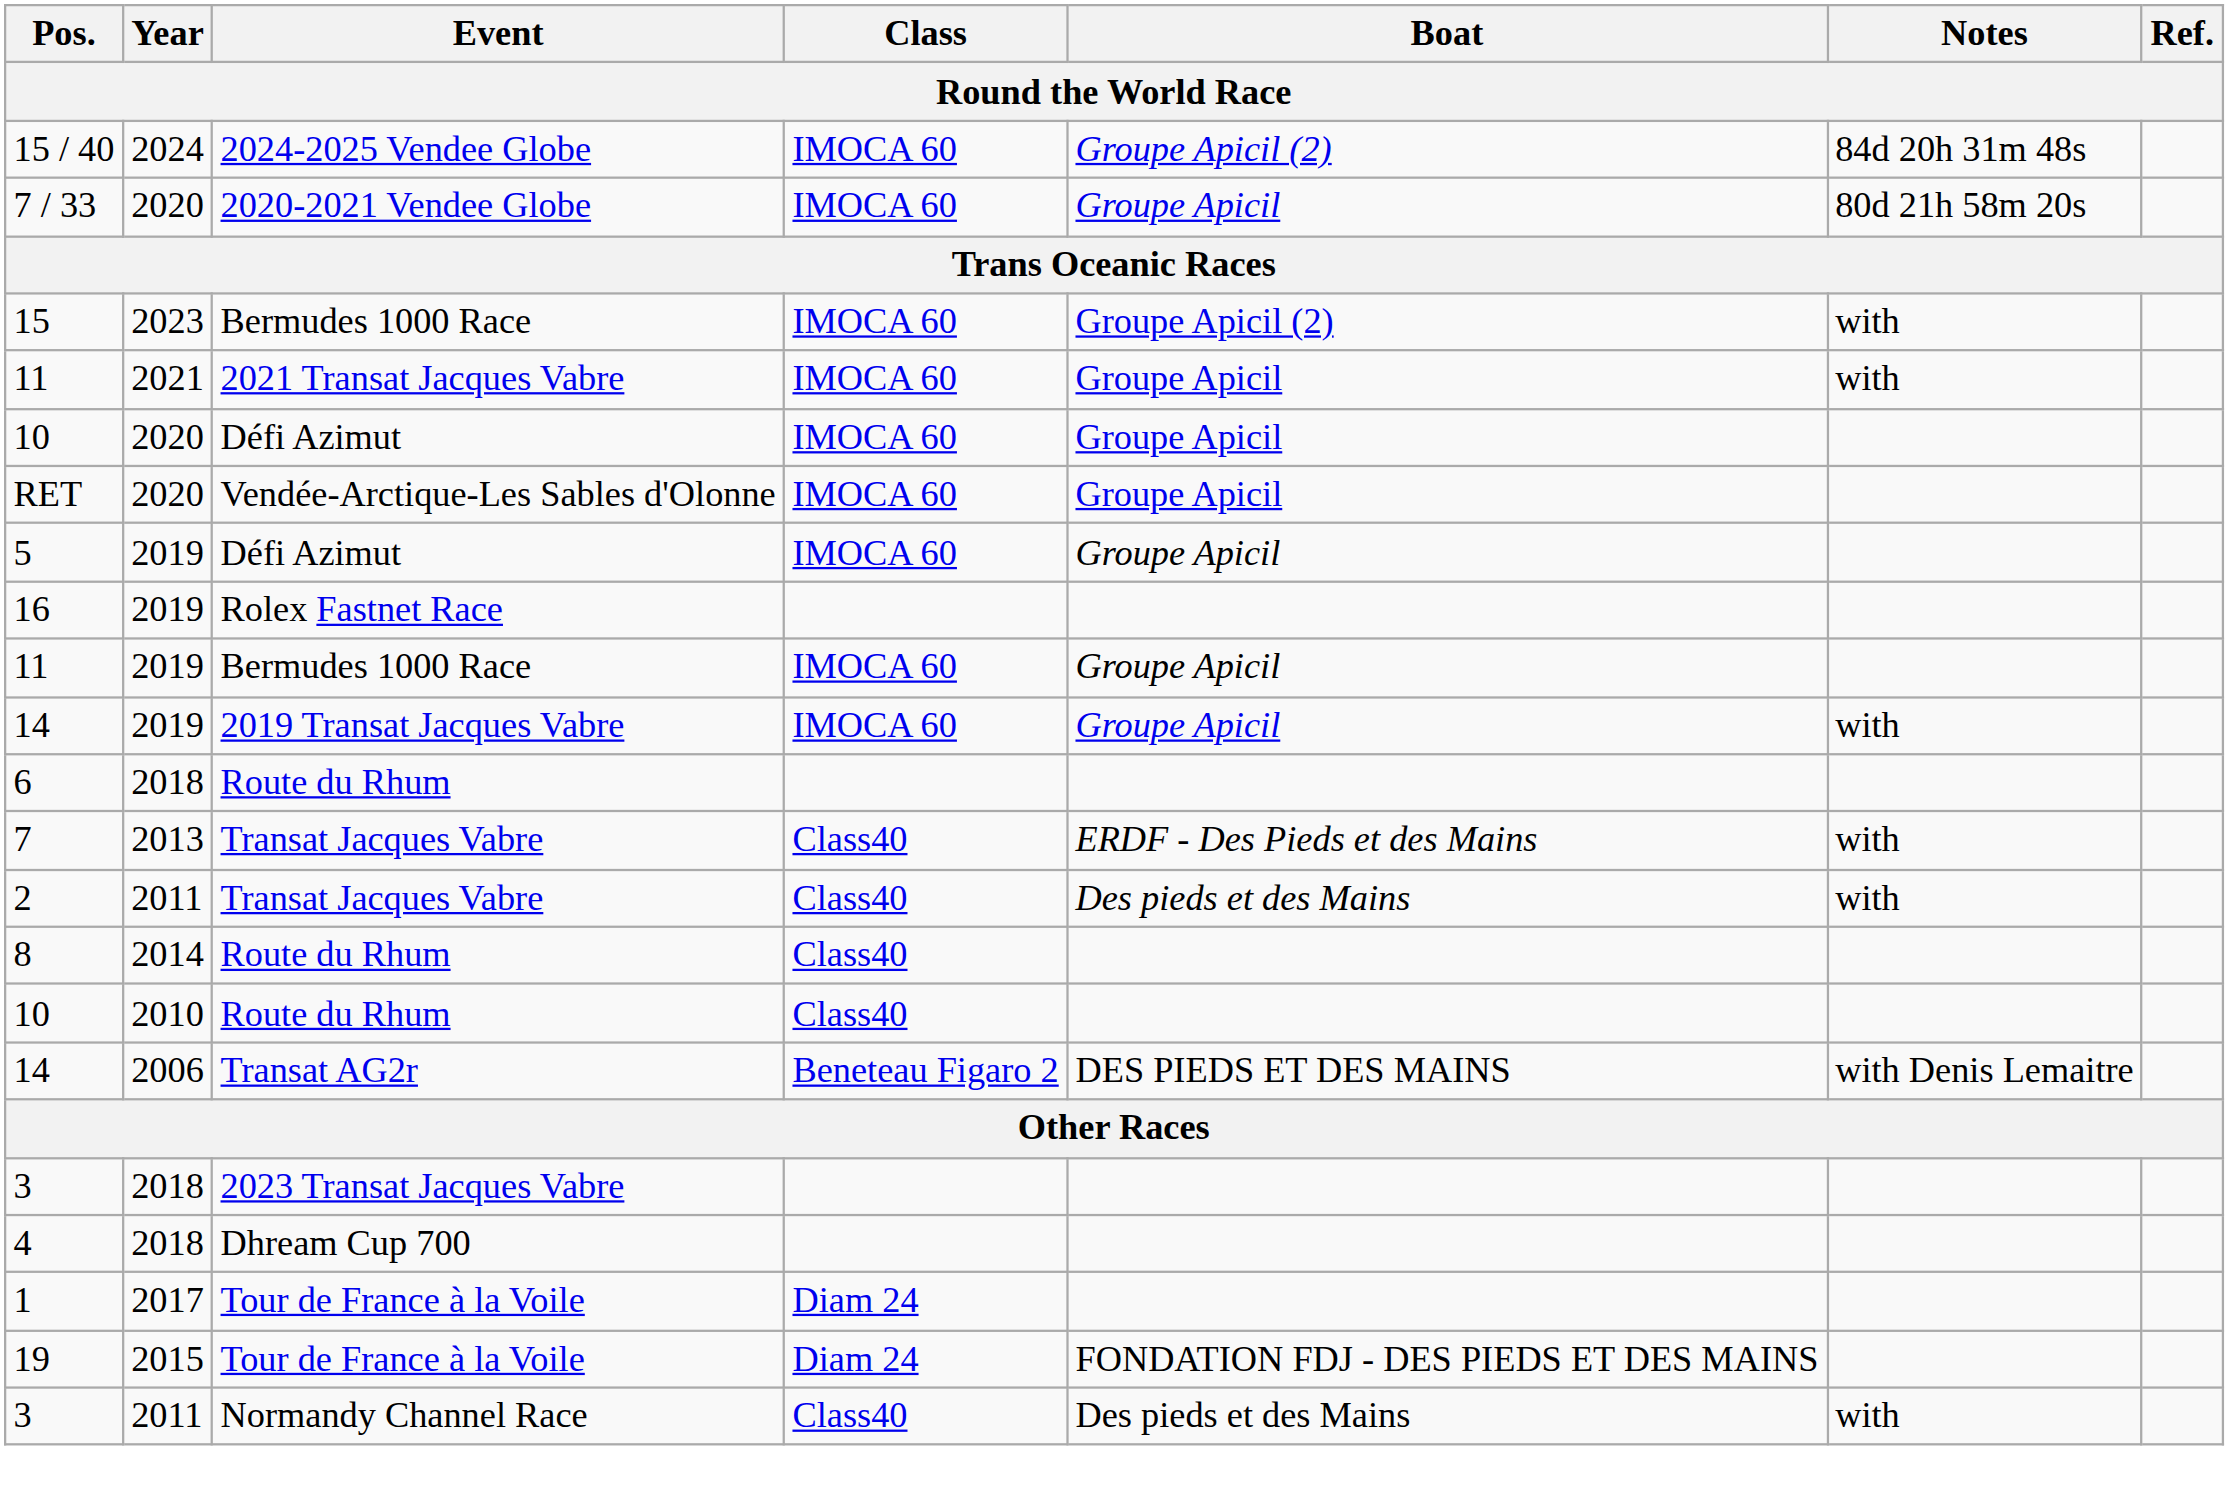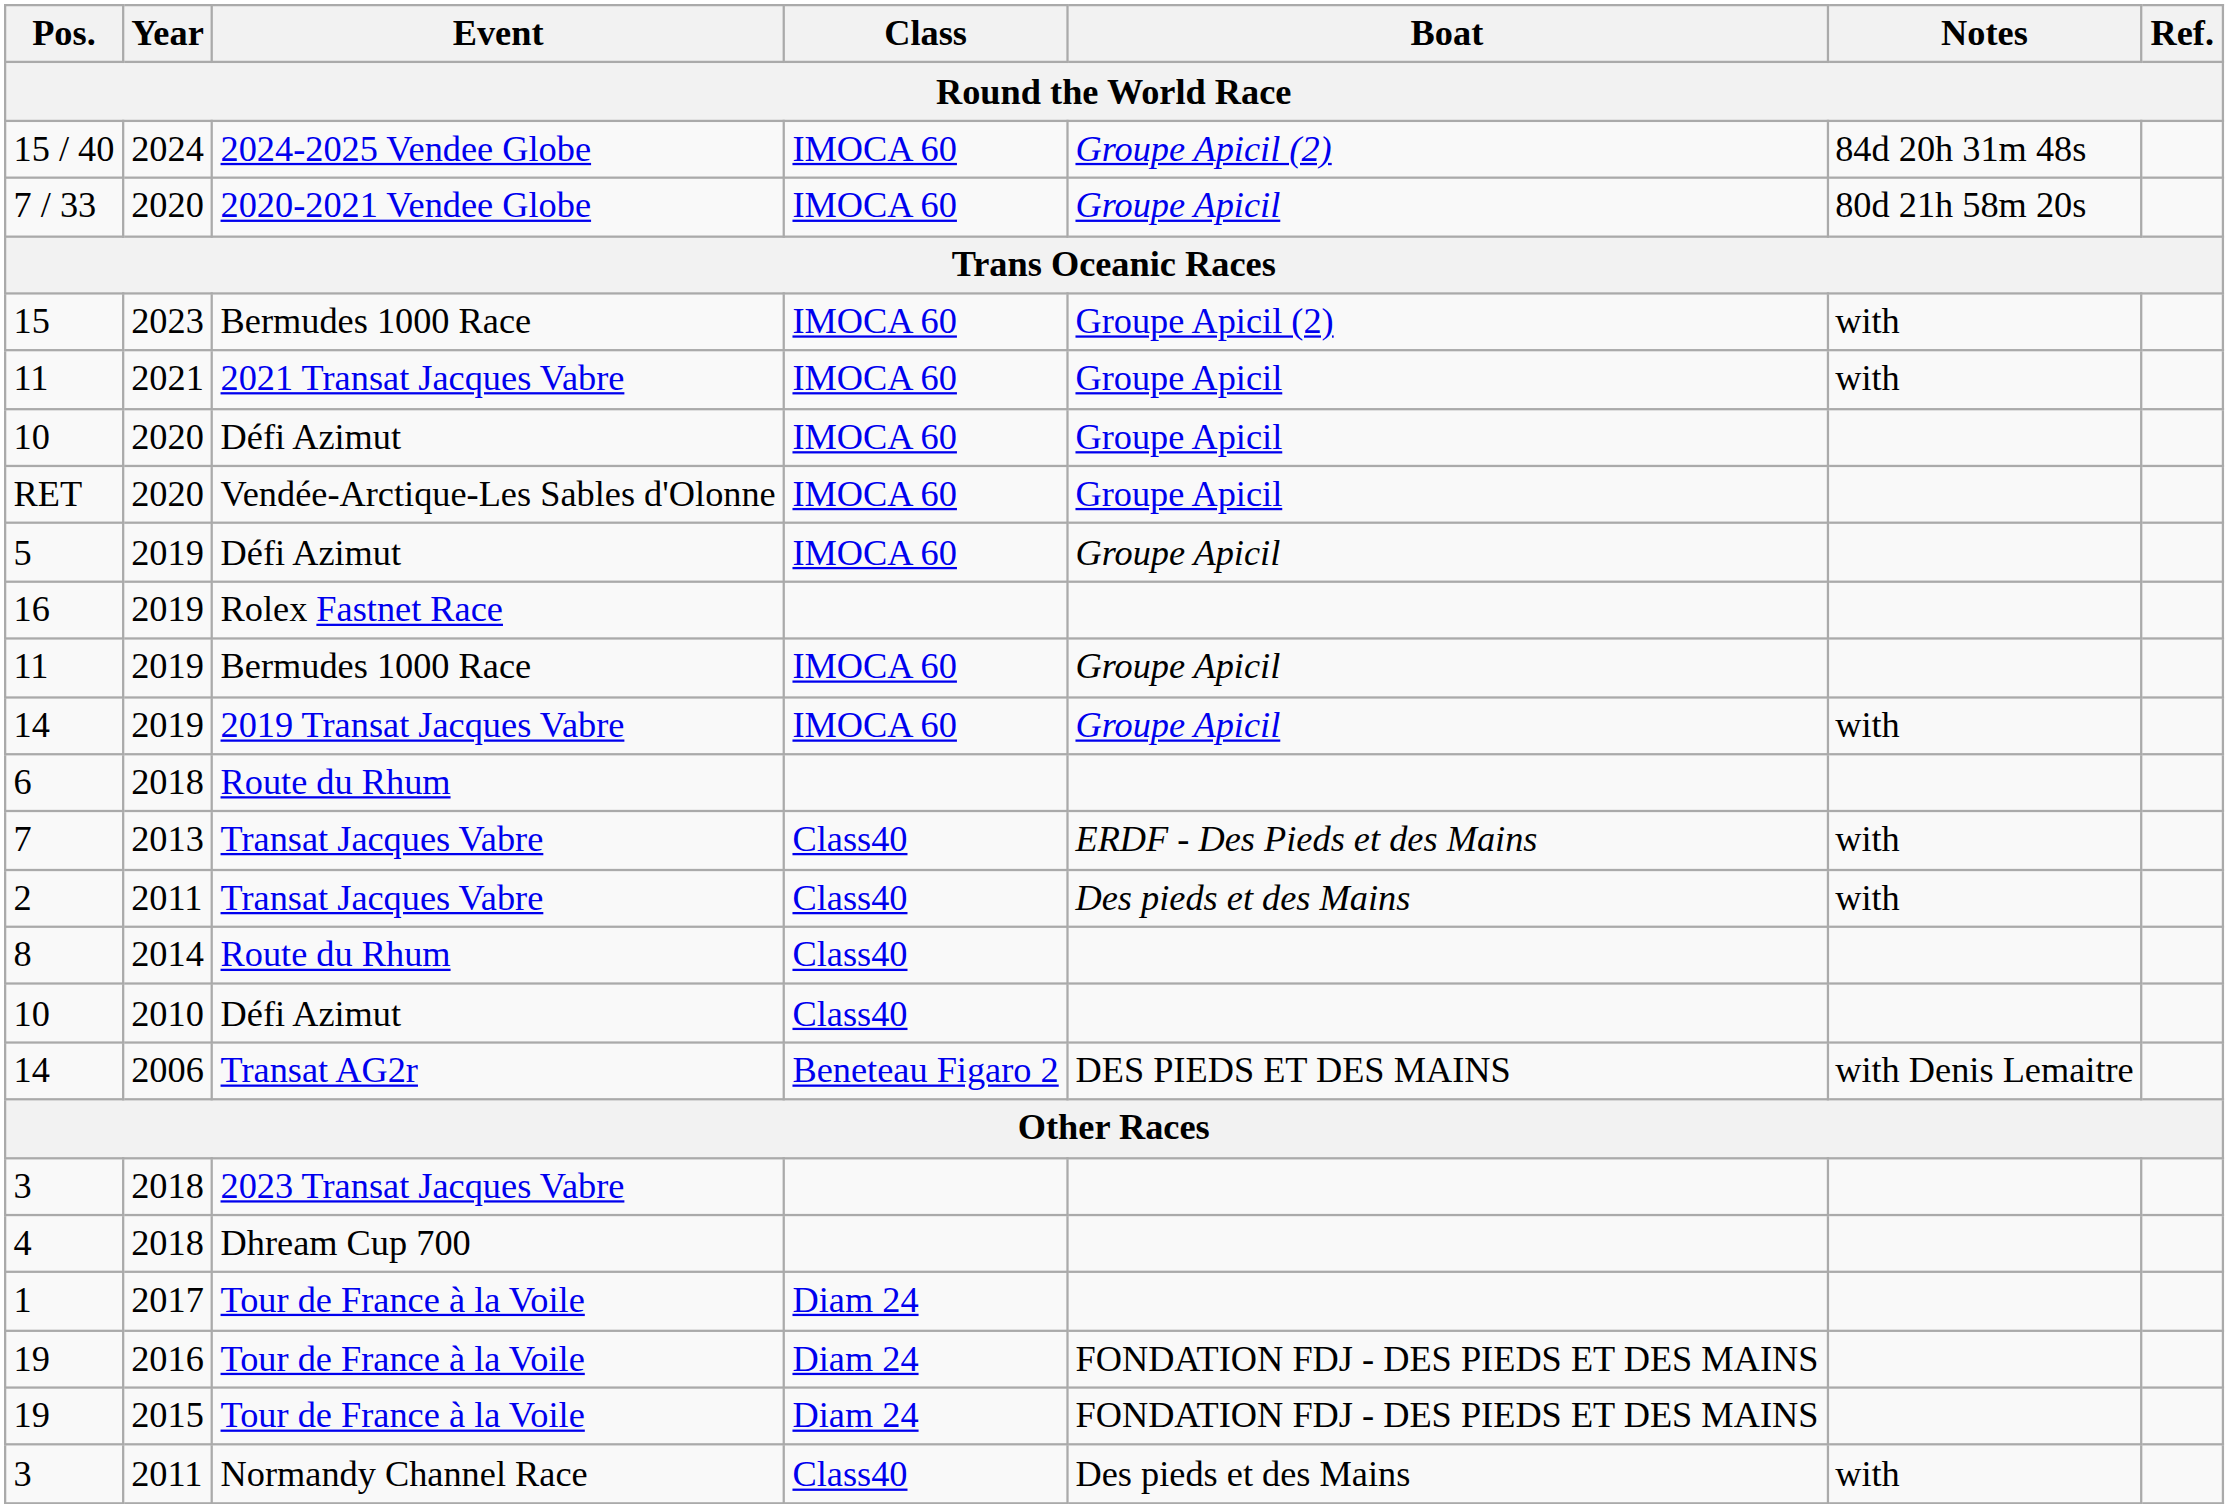10 / 2010 | Event: Route du Rhum -> Défi Azimut
+ row: 19 | 2016 | Tour de France à la Voile | Diam 24 | FONDATION FDJ - DES PIEDS ET DES MAINS
